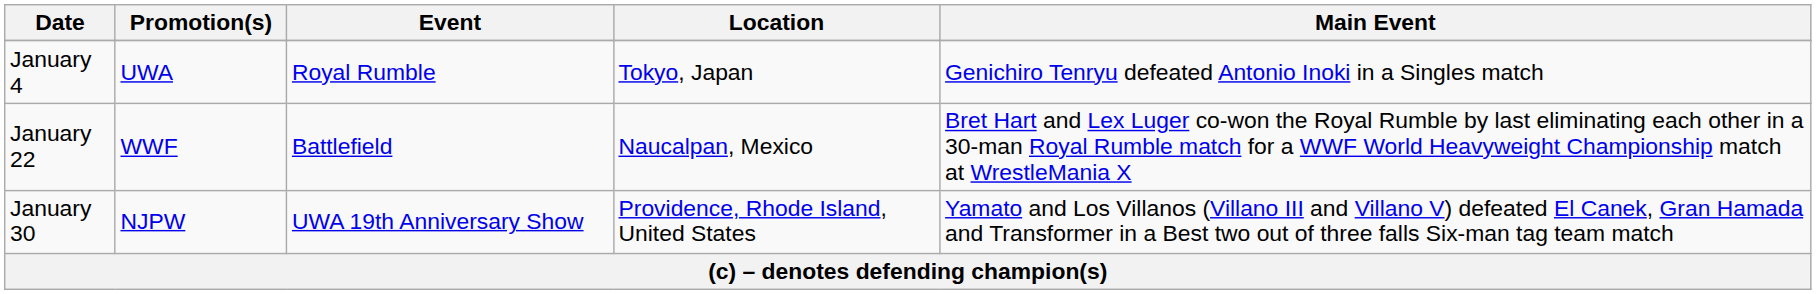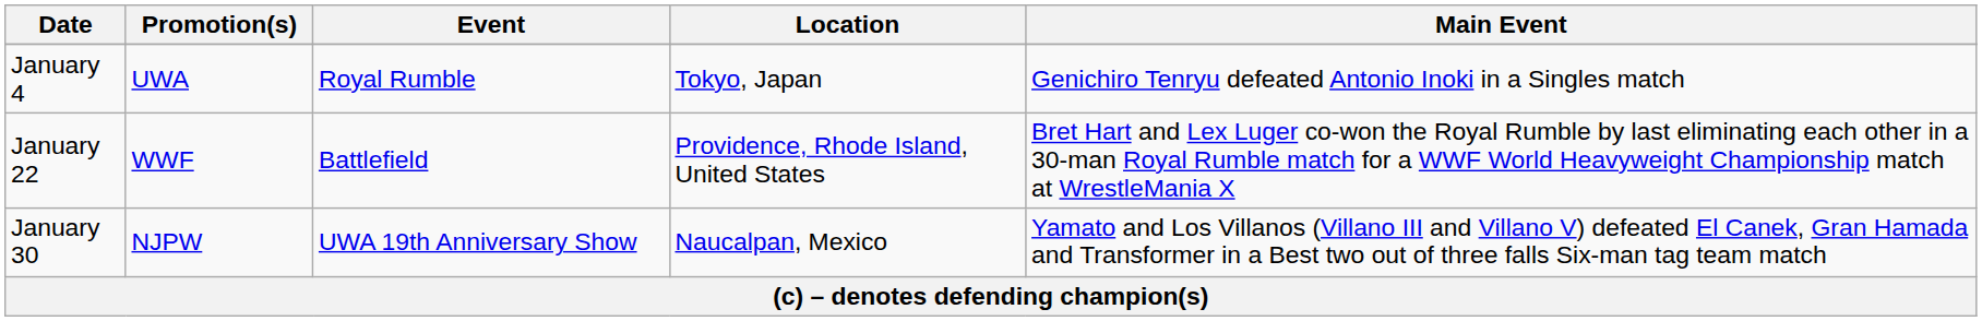January 22 | Location: Naucalpan, Mexico -> Providence, Rhode Island, United States
January 30 | Location: Providence, Rhode Island, United States -> Naucalpan, Mexico
